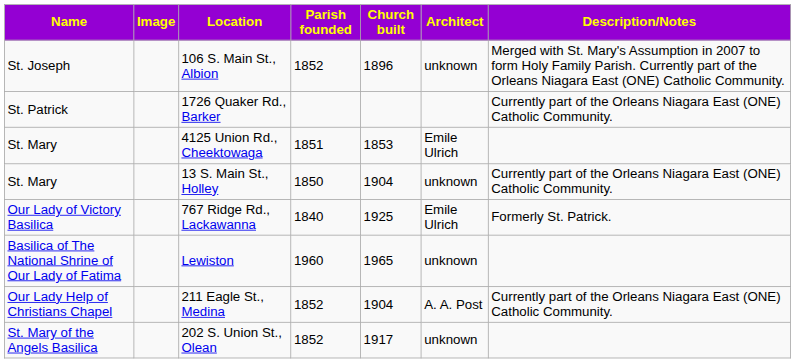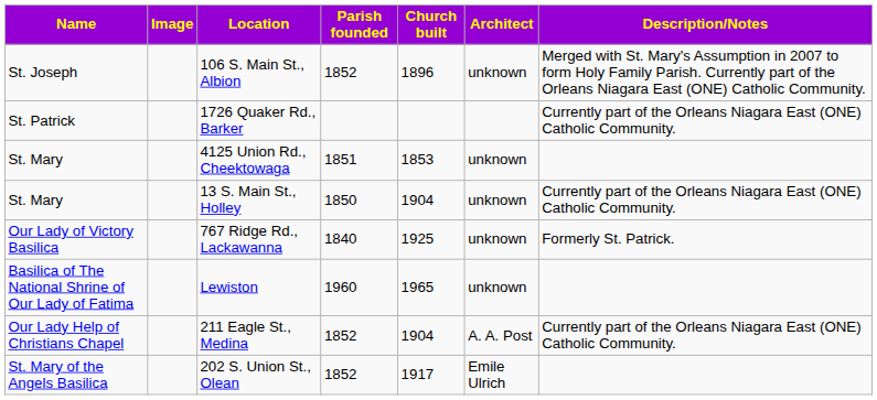4125 Union Rd., Cheektowaga | Architect: Emile Ulrich -> unknown
767 Ridge Rd., Lackawanna | Architect: Emile Ulrich -> unknown
202 S. Union St., Olean | Architect: unknown -> Emile Ulrich
